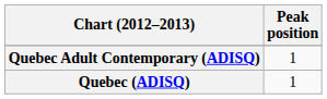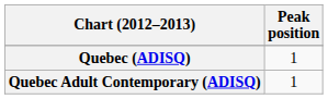rows swapped: Quebec (ADISQ) <-> Quebec Adult Contemporary (ADISQ)
